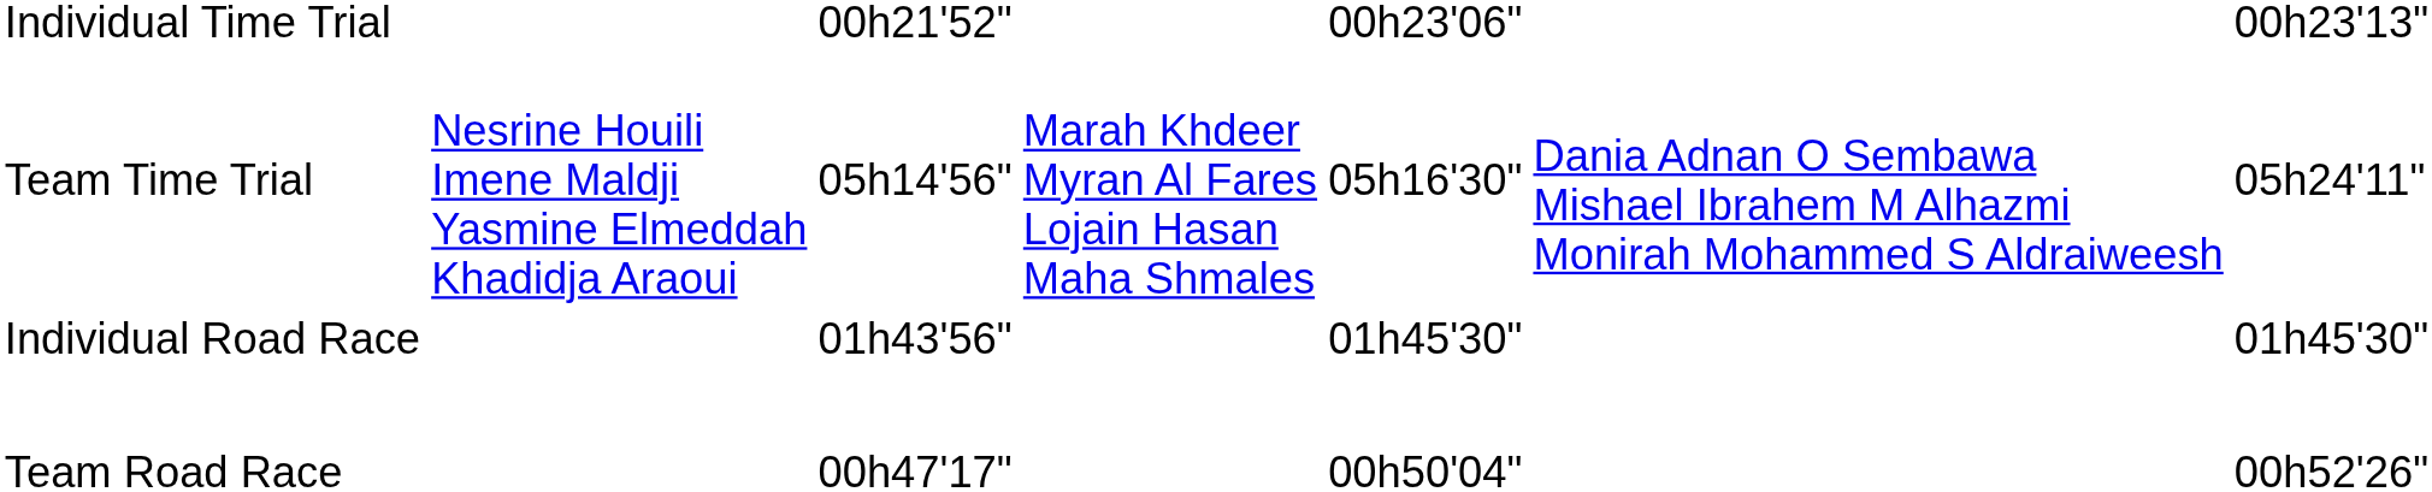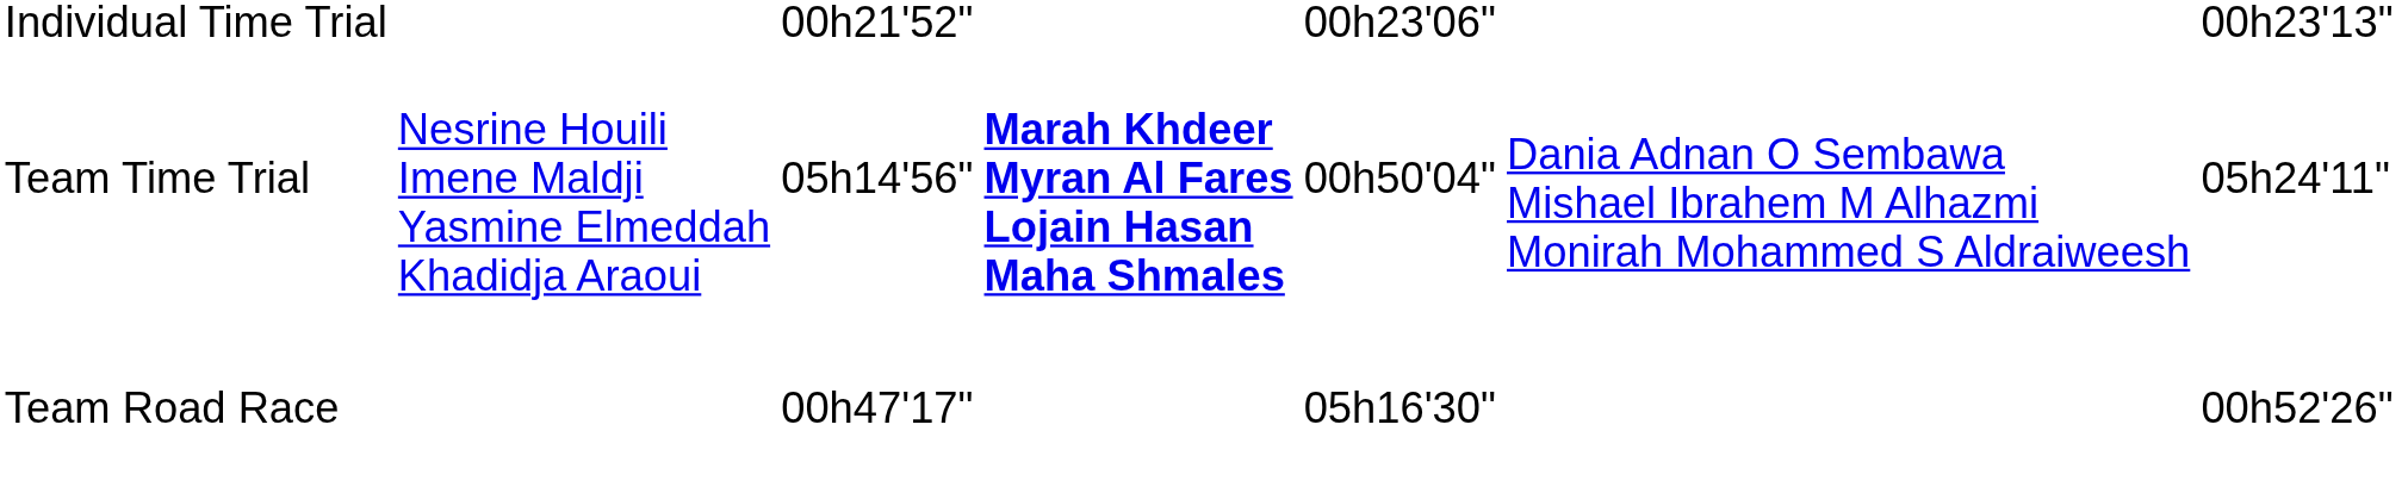Team Time Trial | column 4: normal -> bold
Team Time Trial | column 5: 05h16'30" -> 00h50'04"
- row: Individual Road Race | 01h43'56" | 01h45'30" | 01h45'30"
Team Road Race | column 5: 00h50'04" -> 05h16'30"
